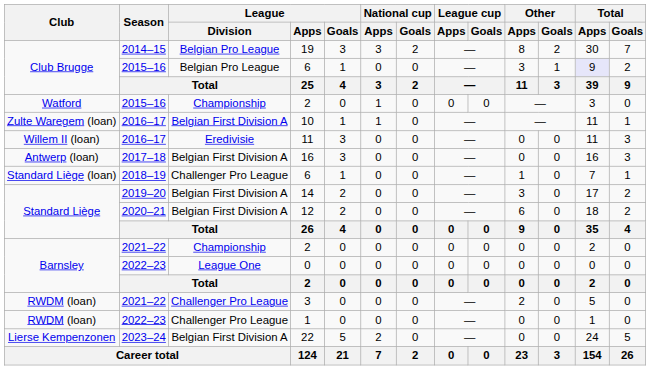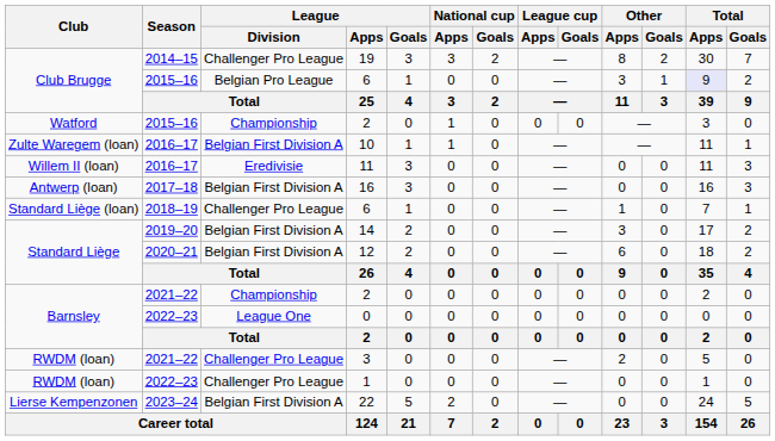19 | League / Division: Belgian Pro League -> Challenger Pro League
